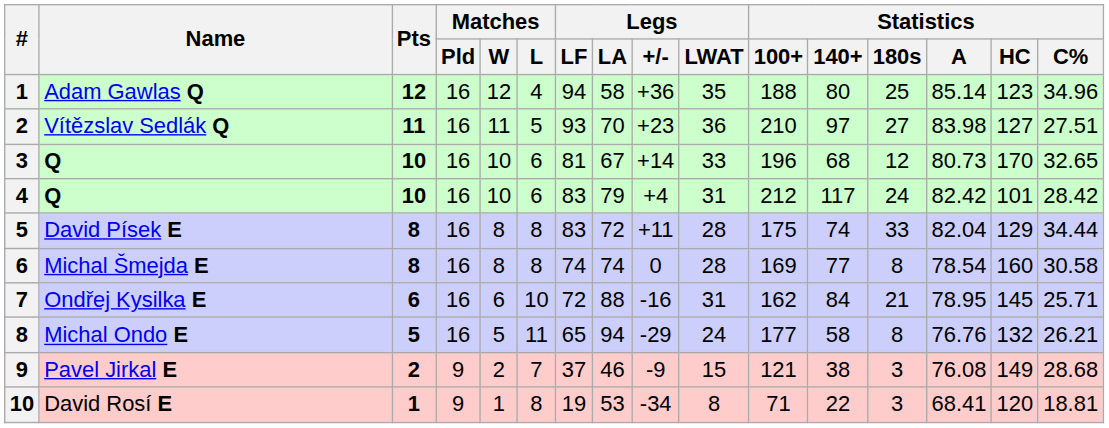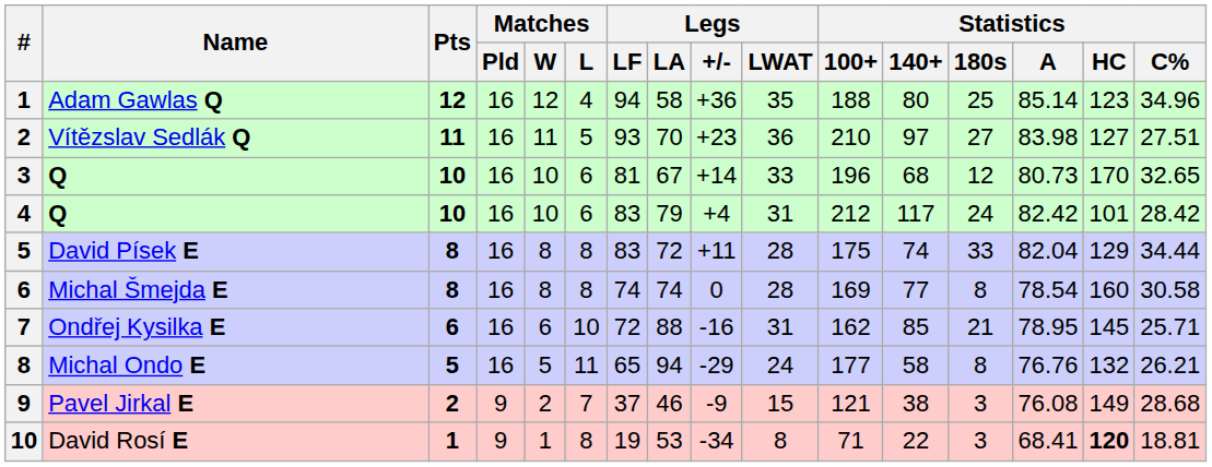Ondřej Kysilka E | Statistics / 140+: 84 -> 85
David Rosí E | Statistics / HC: normal -> bold
